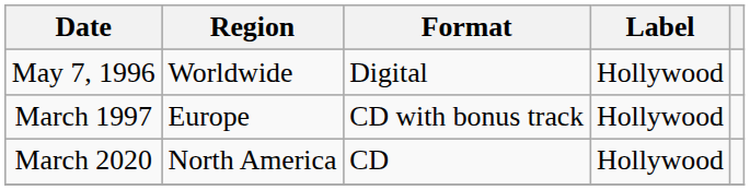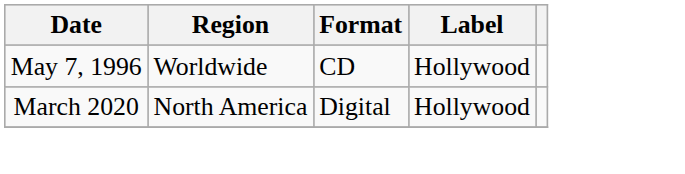May 7, 1996 | Format: Digital -> CD
- row: March 1997 | Europe | CD with bonus track | Hollywood
March 2020 | Format: CD -> Digital
